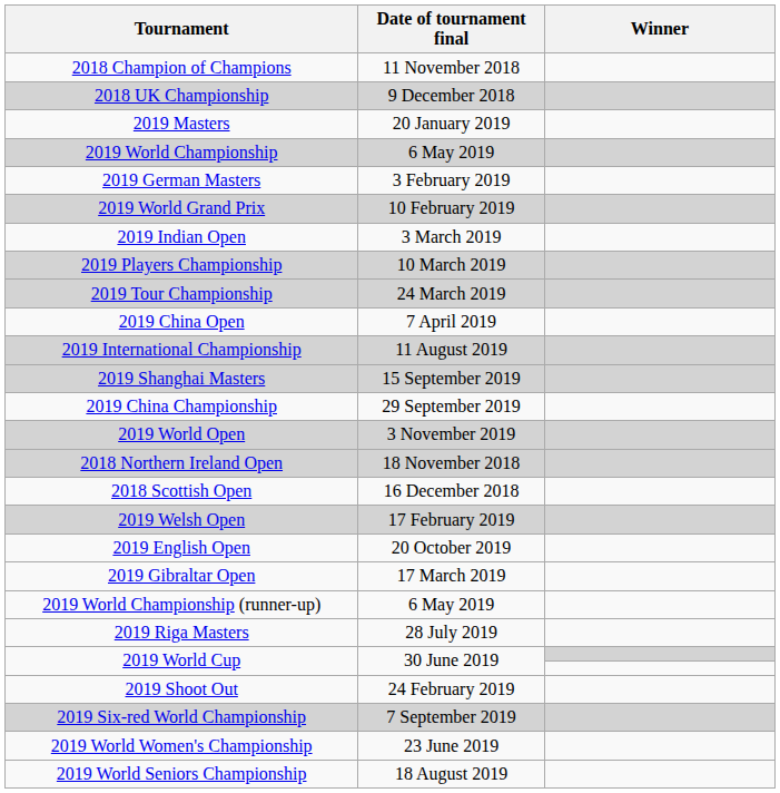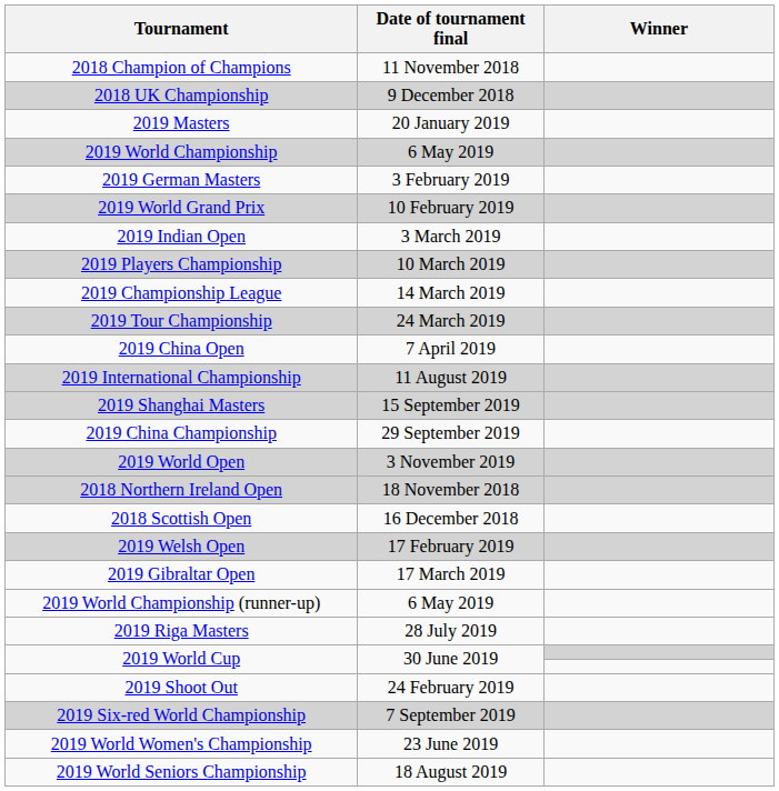+ row: 2019 Championship League | 14 March 2019
- row: 2019 English Open | 20 October 2019
